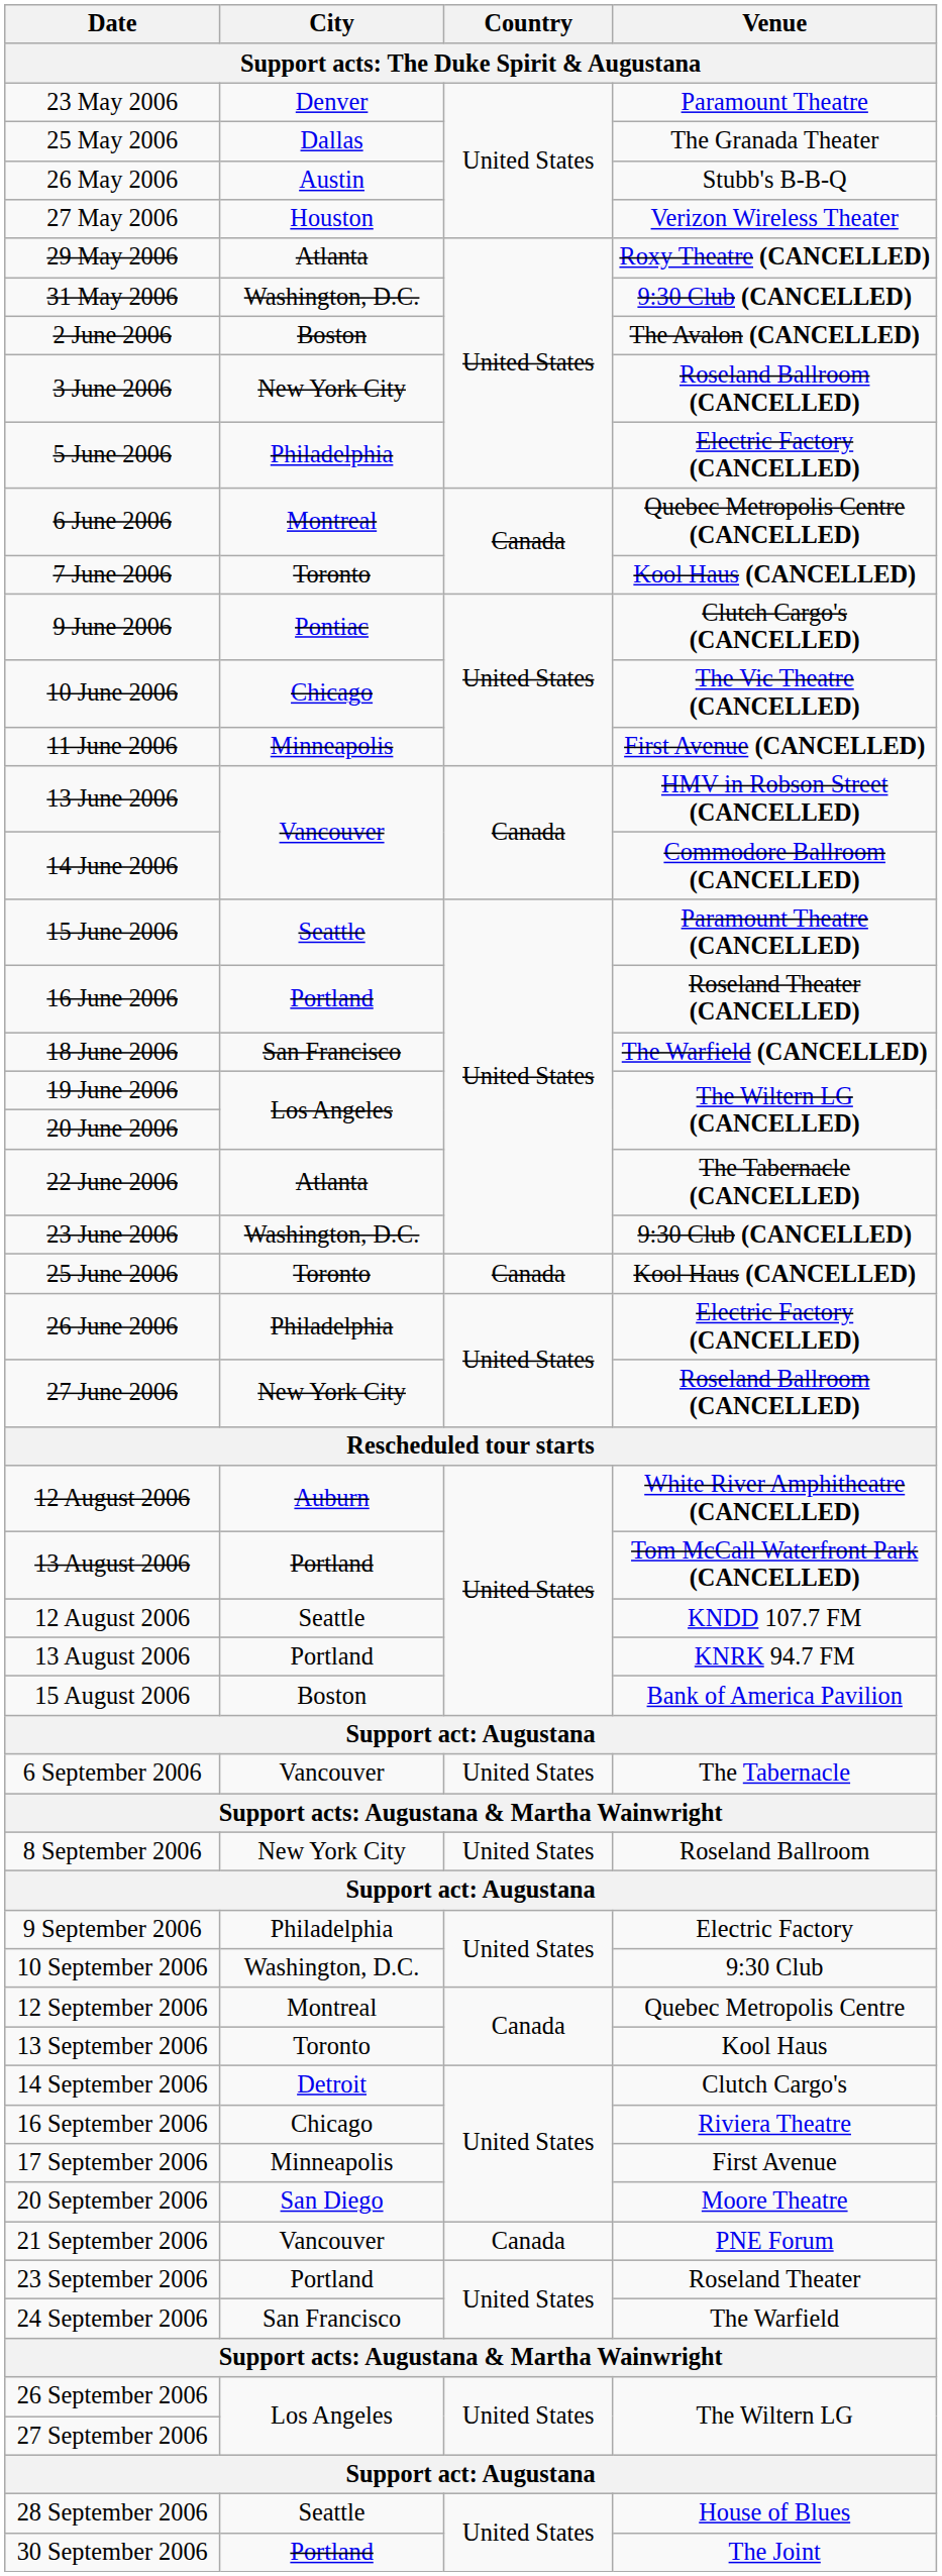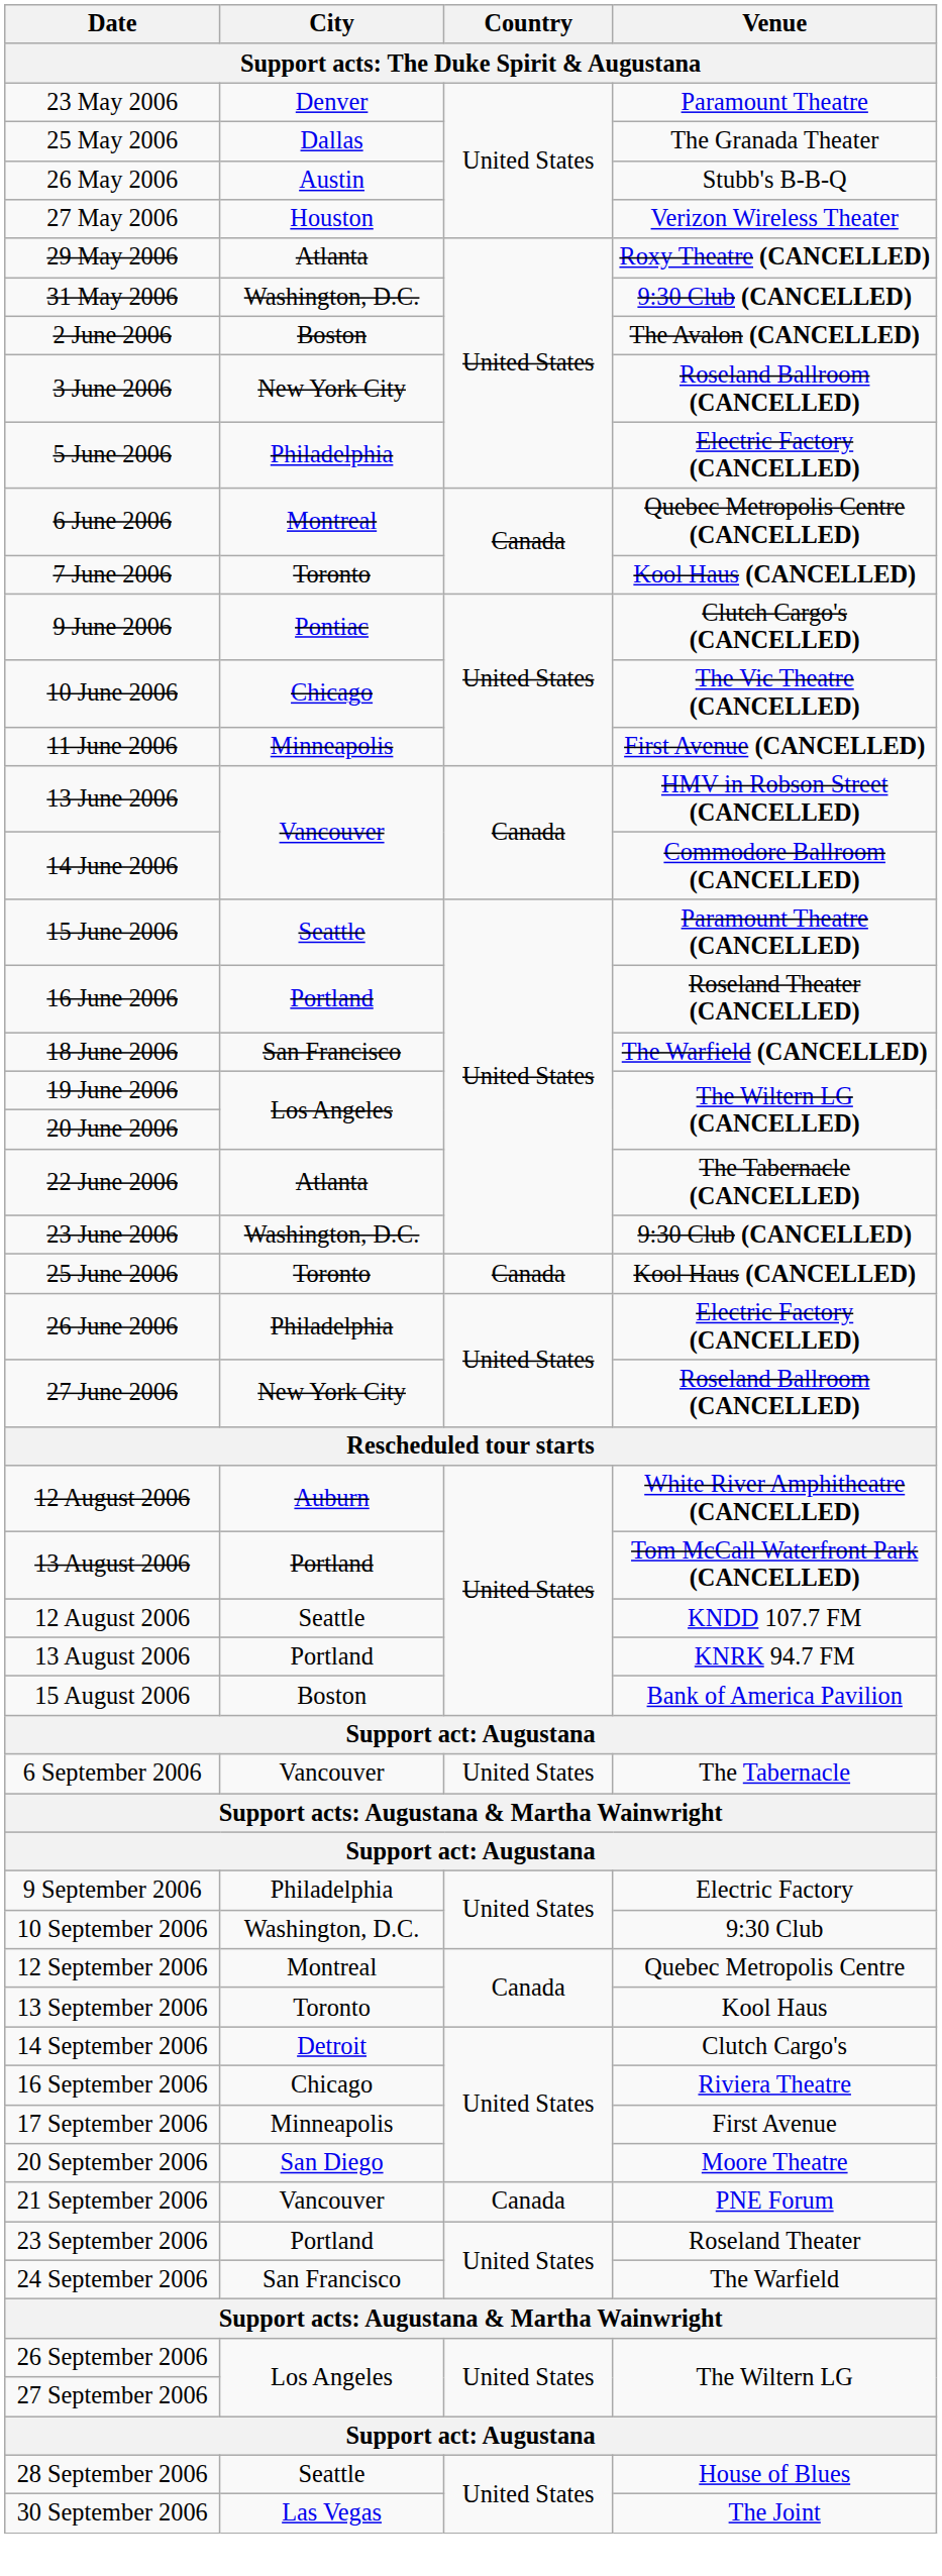- row: 8 September 2006 | New York City | United States | Roseland Ballroom
30 September 2006 | City: Portland -> Las Vegas
